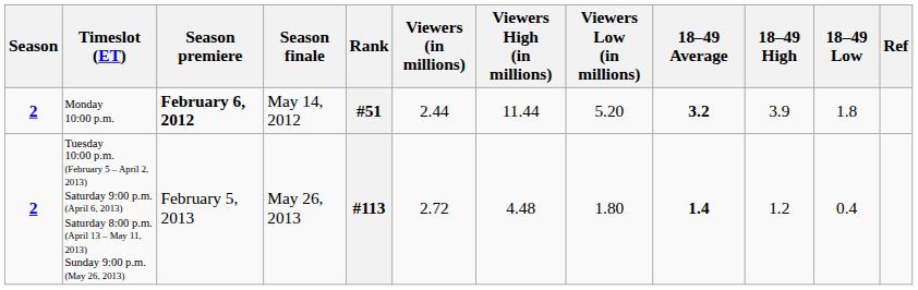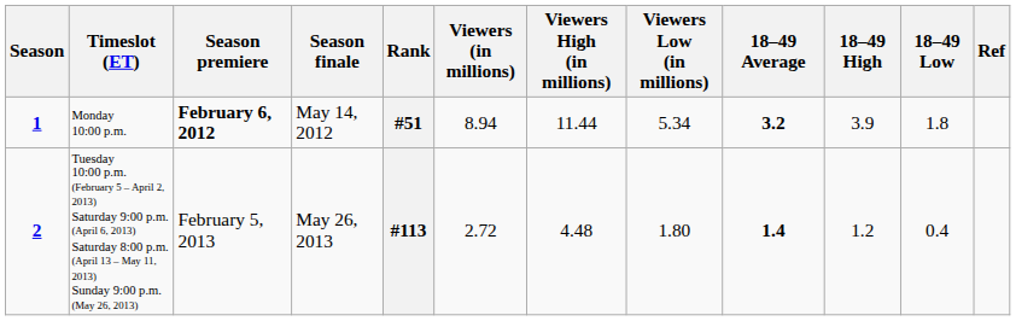Monday 10:00 p.m. | Season: 2 -> 1
Monday 10:00 p.m. | Viewers (in millions): 2.44 -> 8.94
Monday 10:00 p.m. | Viewers Low (in millions): 5.20 -> 5.34
